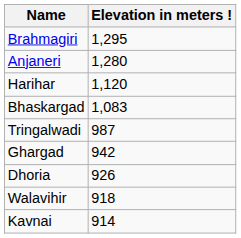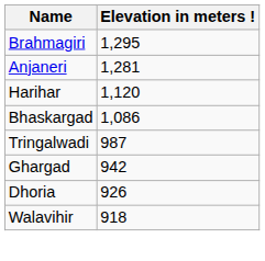Anjaneri | Elevation in meters !: 1,280 -> 1,281
Bhaskargad | Elevation in meters !: 1,083 -> 1,086
- row: Kavnai | 914
